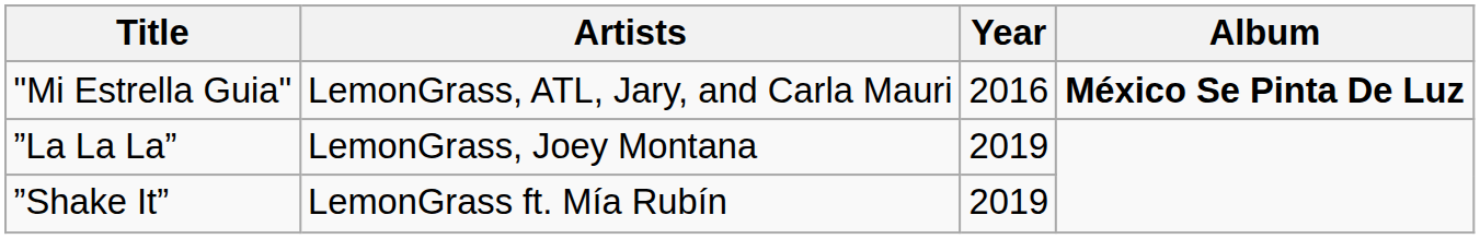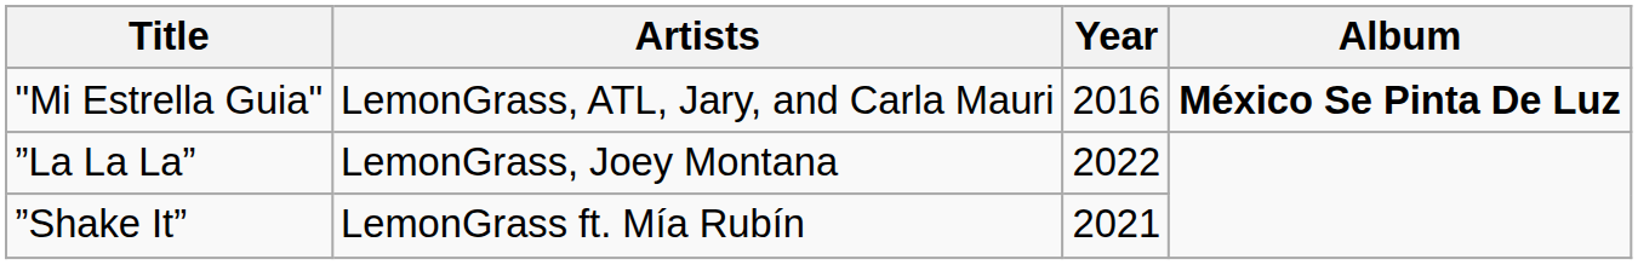”La La La” | Year: 2019 -> 2022
”Shake It” | Year: 2019 -> 2021
